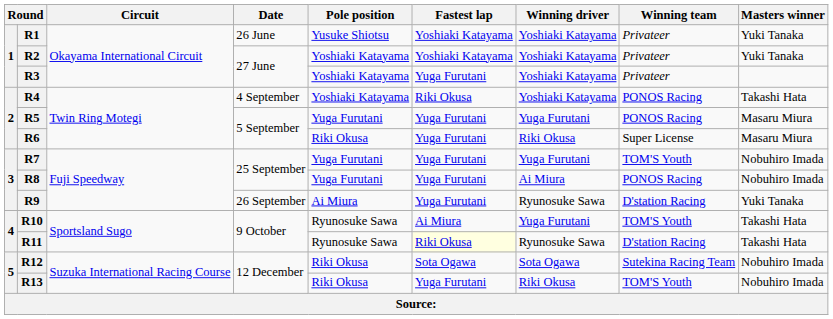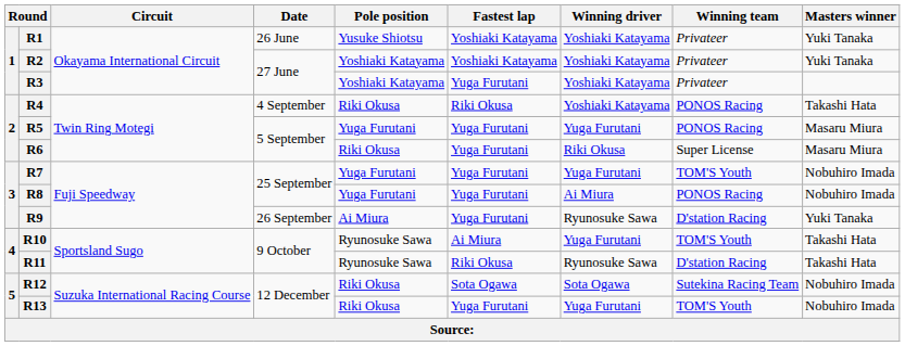R4 | Pole position: Yoshiaki Katayama -> Riki Okusa
R11 | Fastest lap: lightyellow background -> no background
R13 | Winning driver: Riki Okusa -> Yuga Furutani
